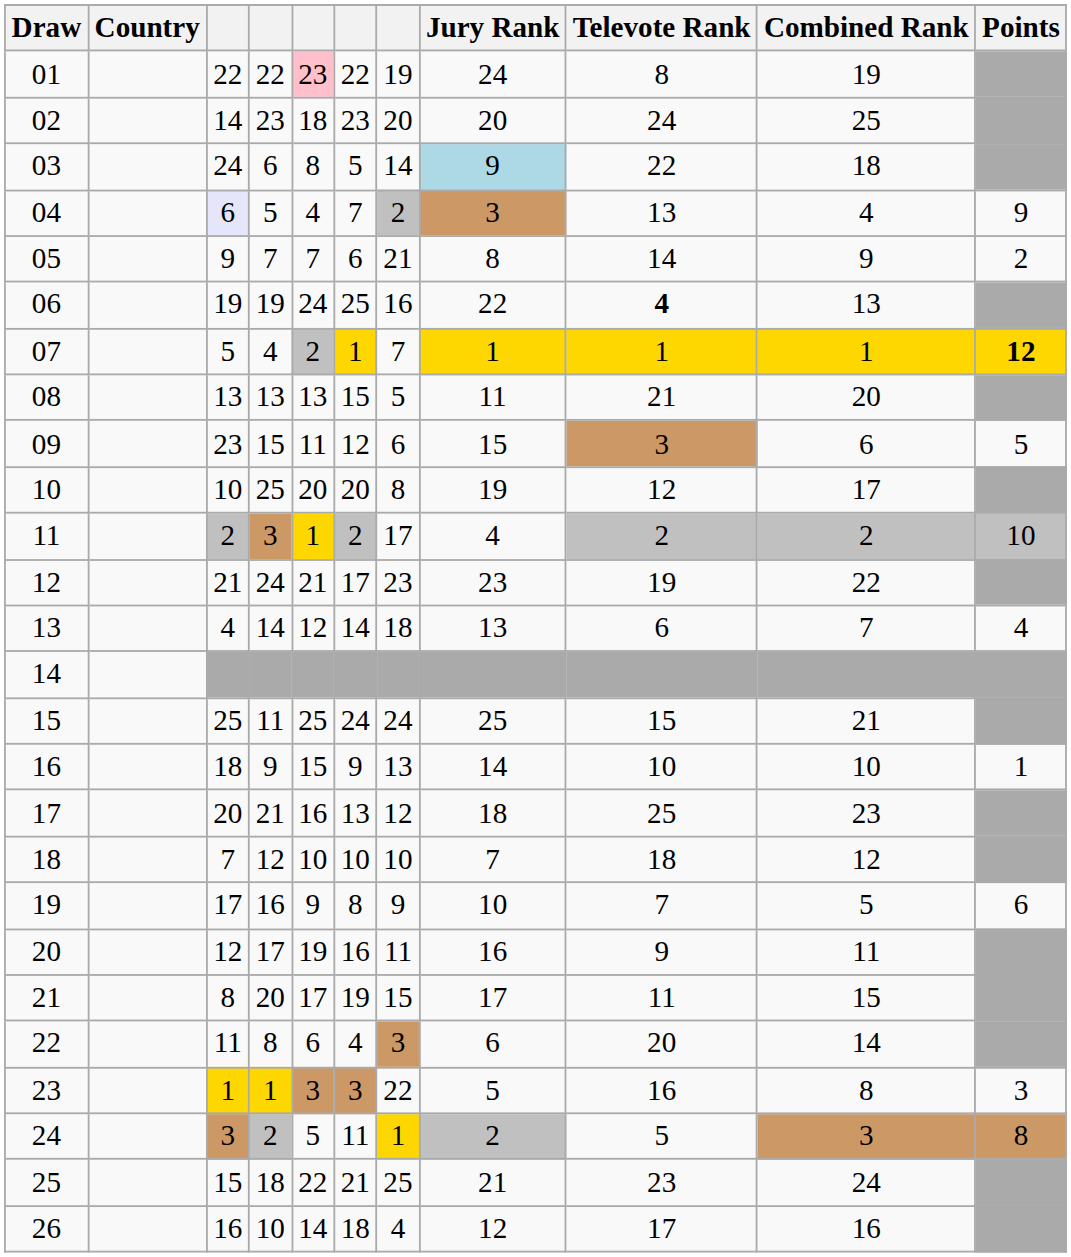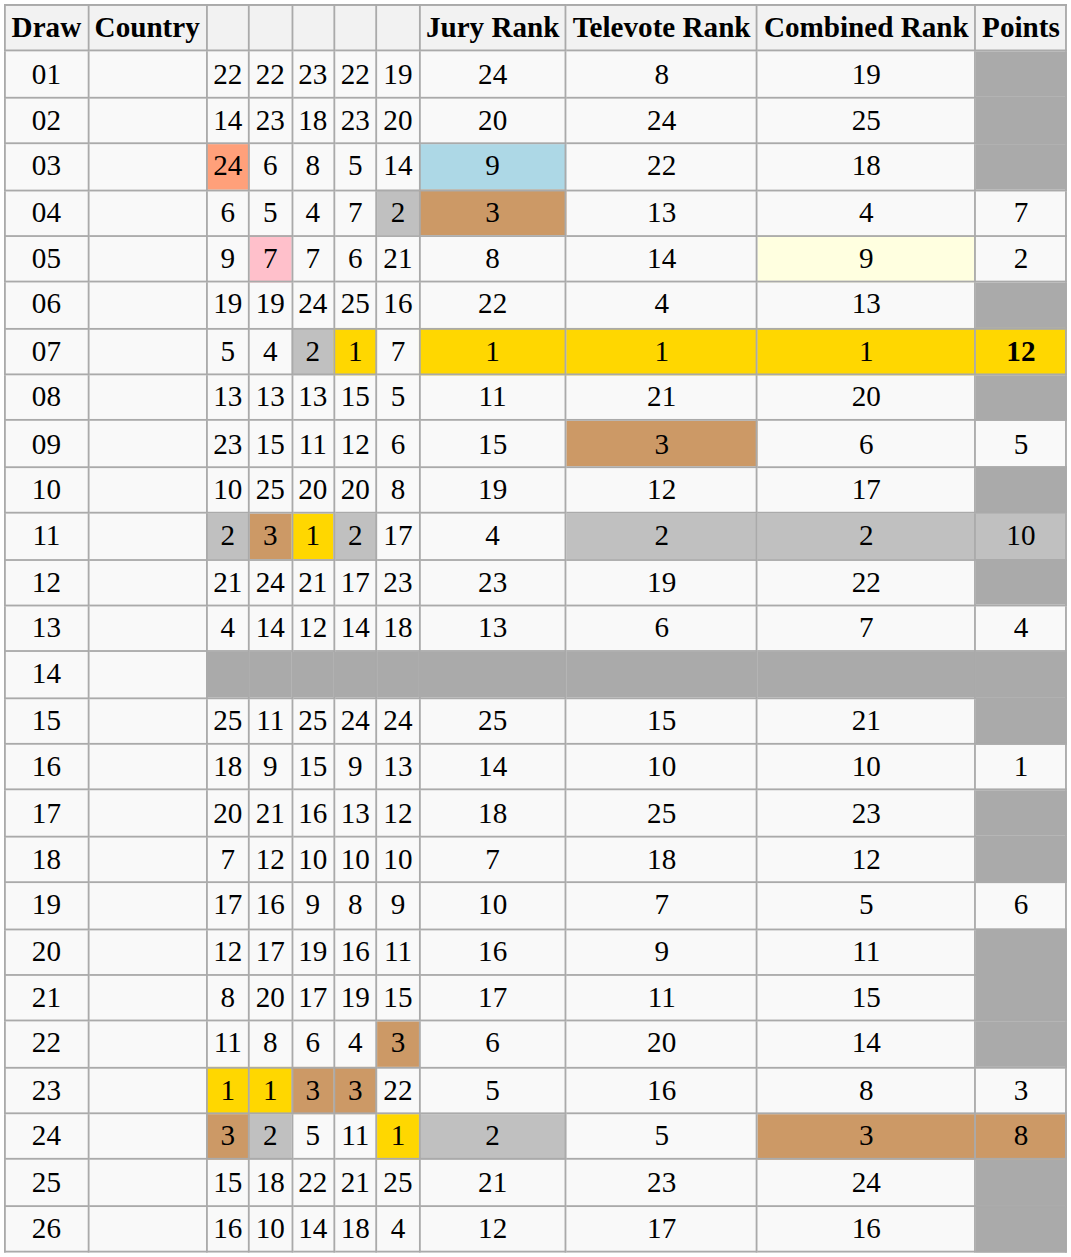01 | column 5: pink background -> no background
03 | column 3: no background -> lightsalmon background
04 | column 3: lavender background -> no background
04 | Points: 9 -> 7
05 | column 4: no background -> pink background
05 | Combined Rank: no background -> lightyellow background
06 | Televote Rank: bold -> normal
